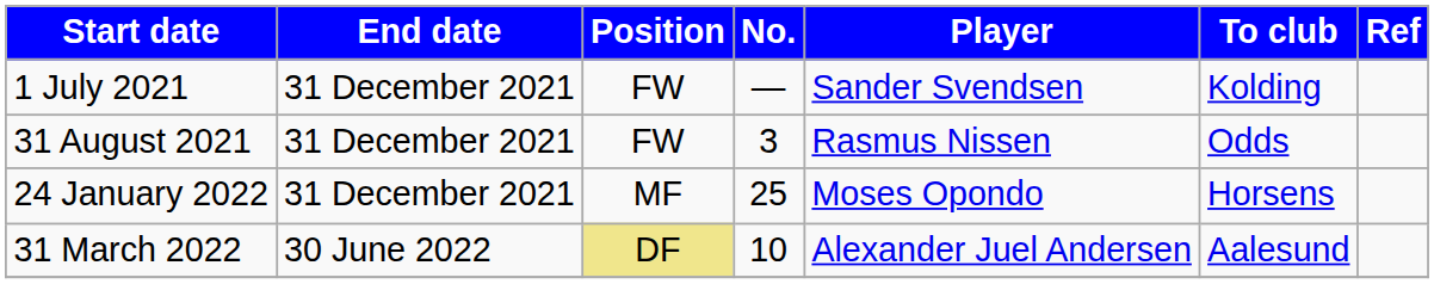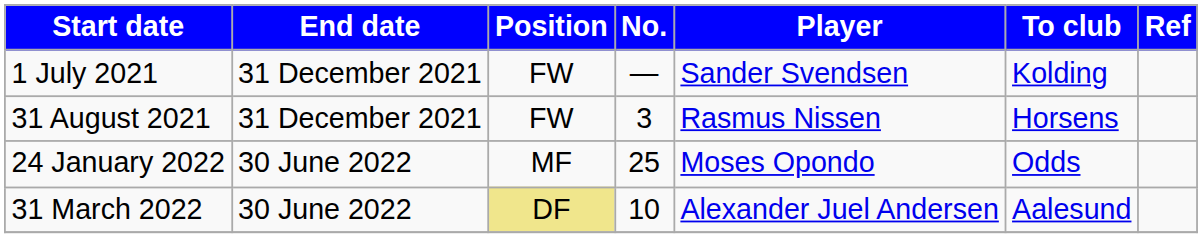31 August 2021 | To club: Odds -> Horsens
24 January 2022 | End date: 31 December 2021 -> 30 June 2022
24 January 2022 | To club: Horsens -> Odds
